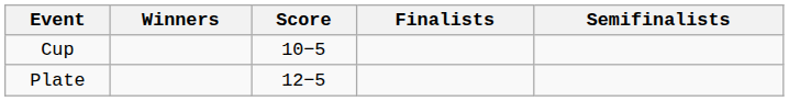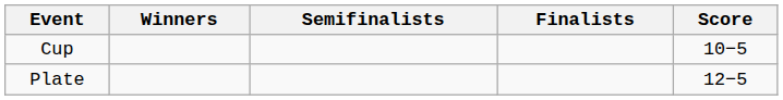columns swapped: Score <-> Semifinalists
